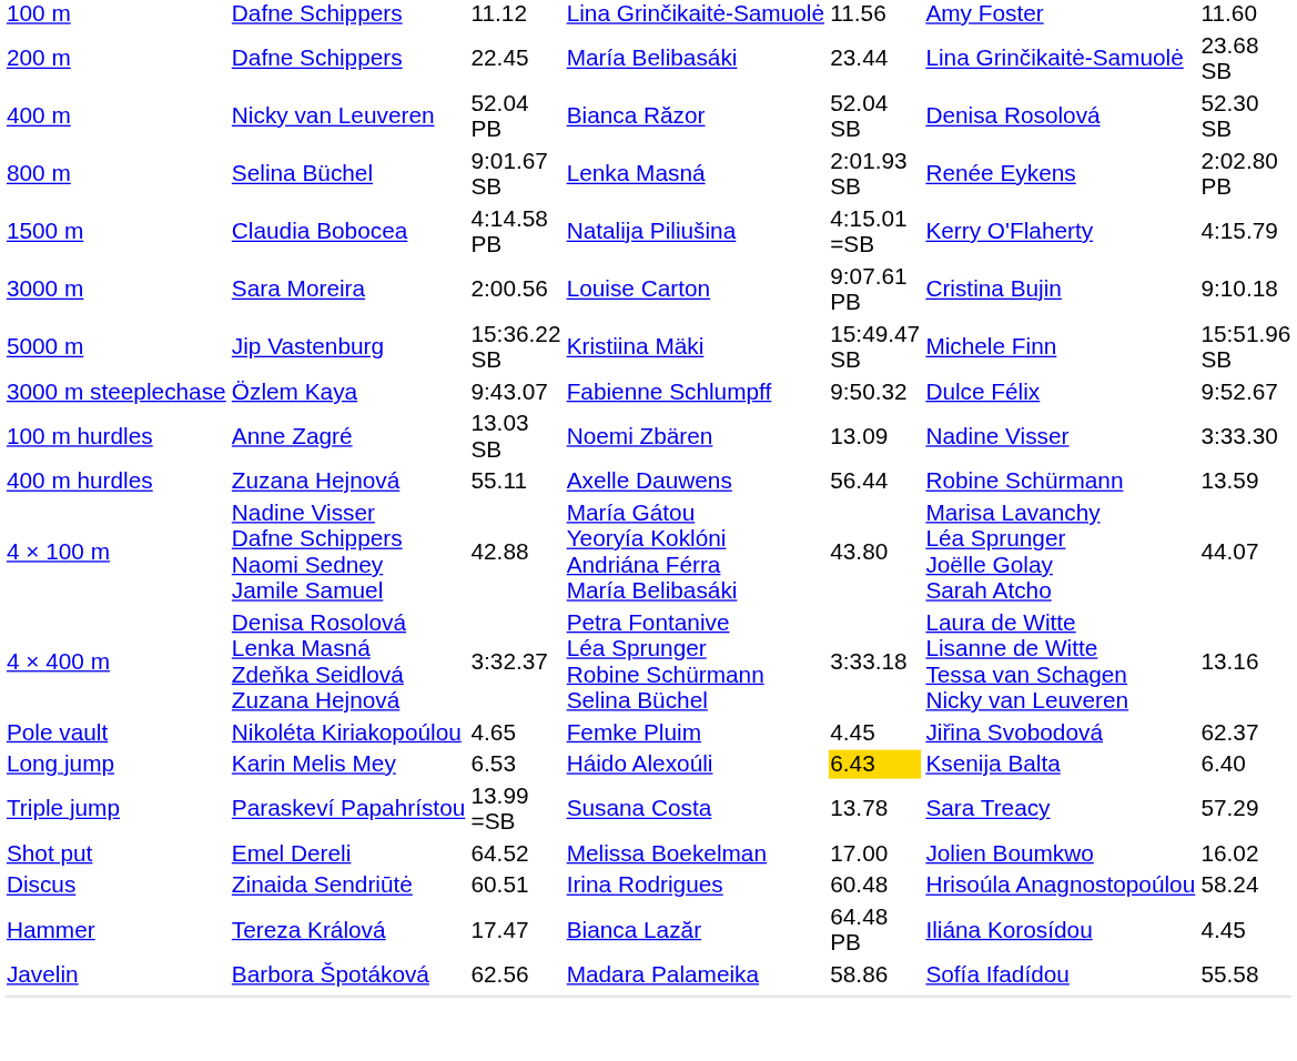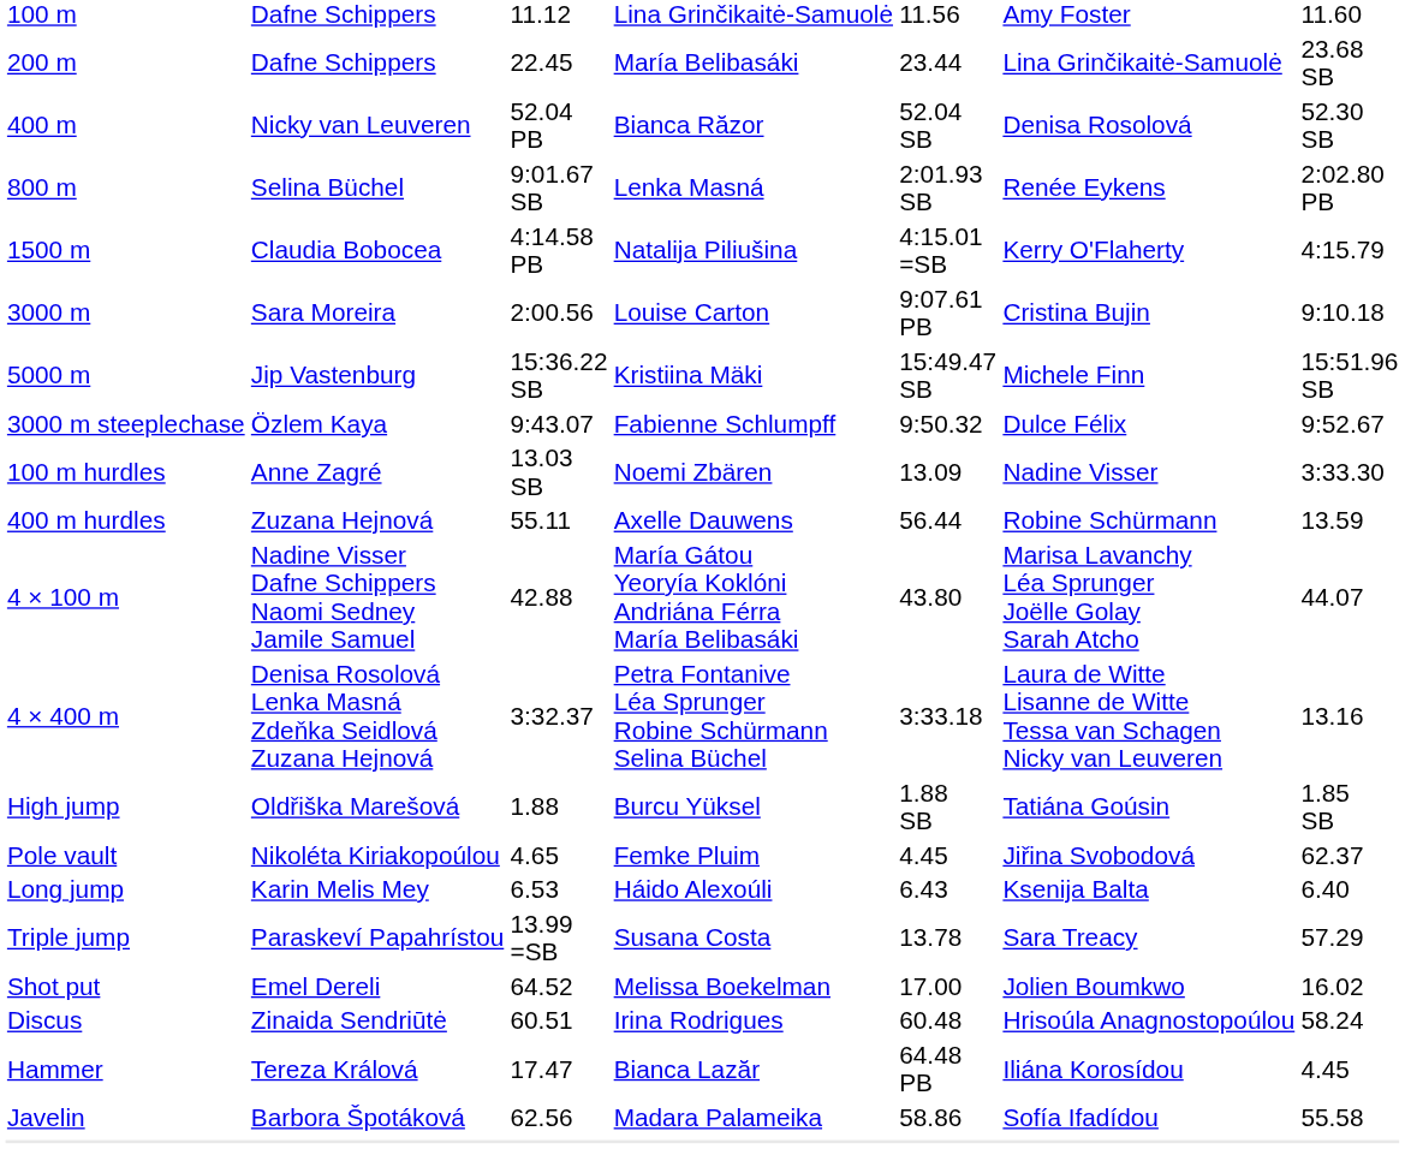+ row: High jump | Oldřiška Marešová | 1.88 | Burcu Yüksel | 1.88 SB | Tatiána Goúsin | 1.85 SB
Long jump | column 5: gold background -> no background
